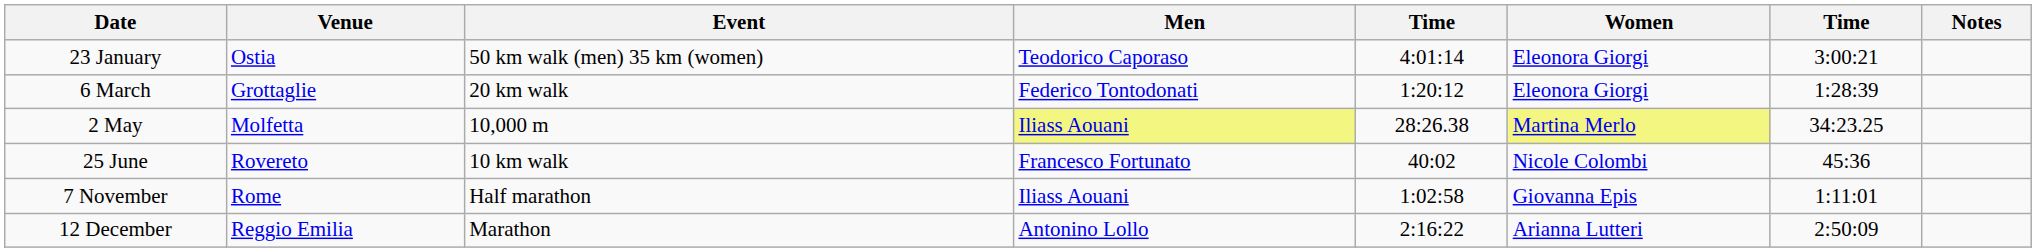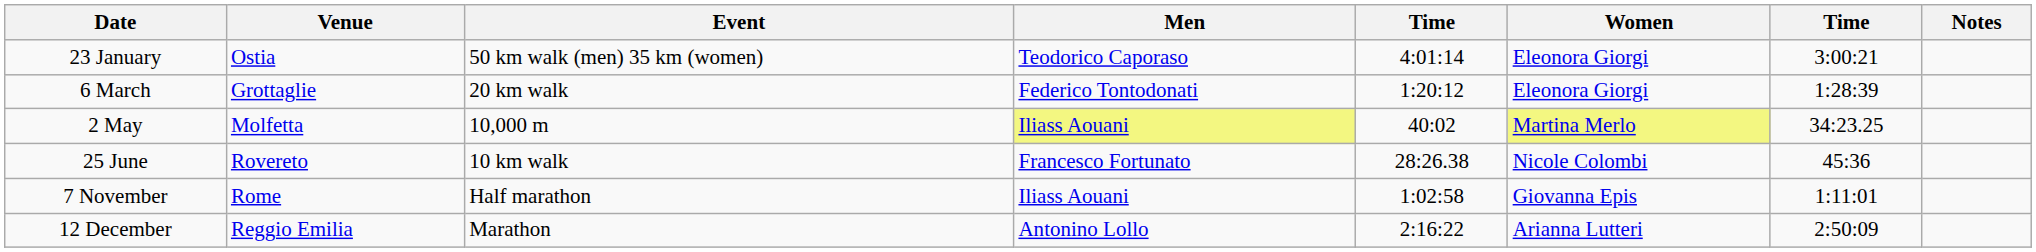2 May | column 5: 28:26.38 -> 40:02
25 June | column 5: 40:02 -> 28:26.38
